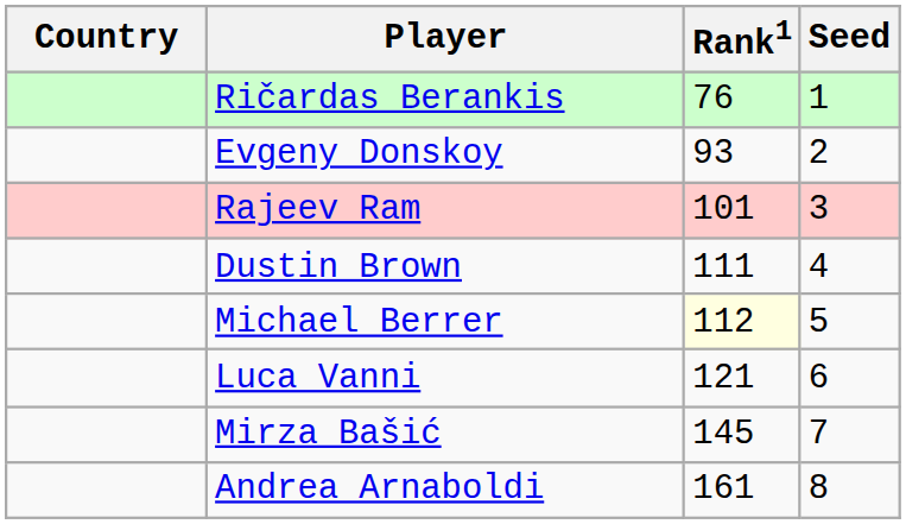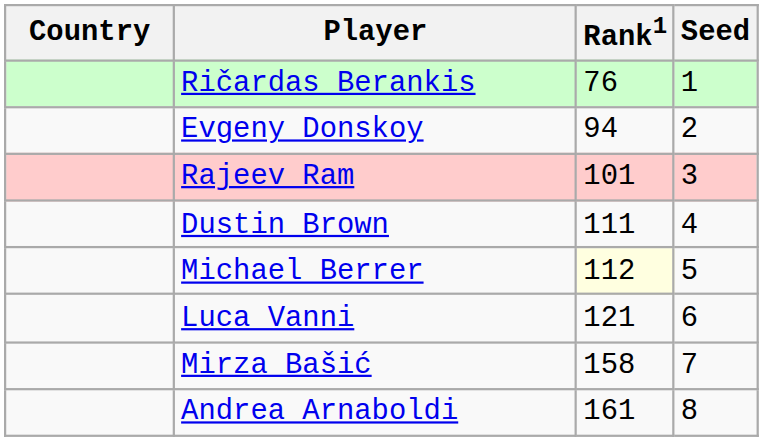Evgeny Donskoy | Rank1: 93 -> 94
Mirza Bašić | Rank1: 145 -> 158
